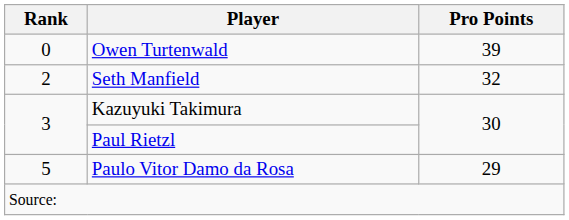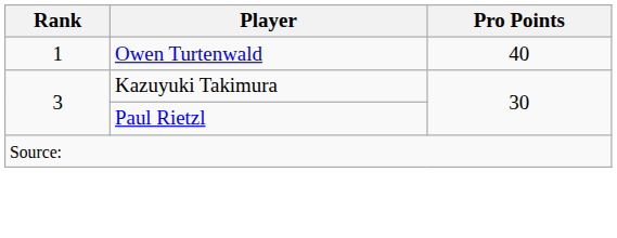Owen Turtenwald | Rank: 0 -> 1
Owen Turtenwald | Pro Points: 39 -> 40
- row: 2 | Seth Manfield | 32
- row: 5 | Paulo Vitor Damo da Rosa | 29
